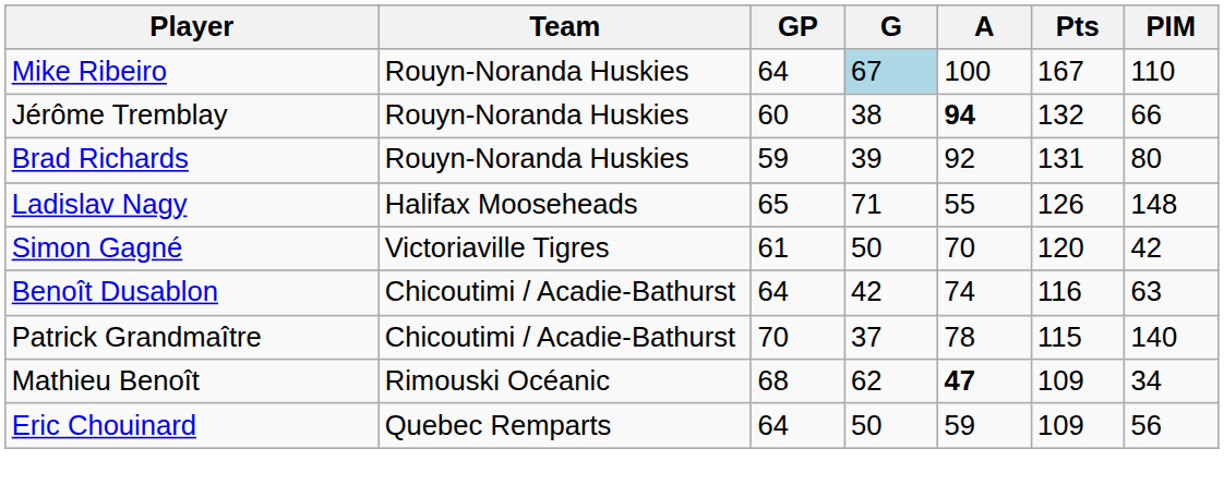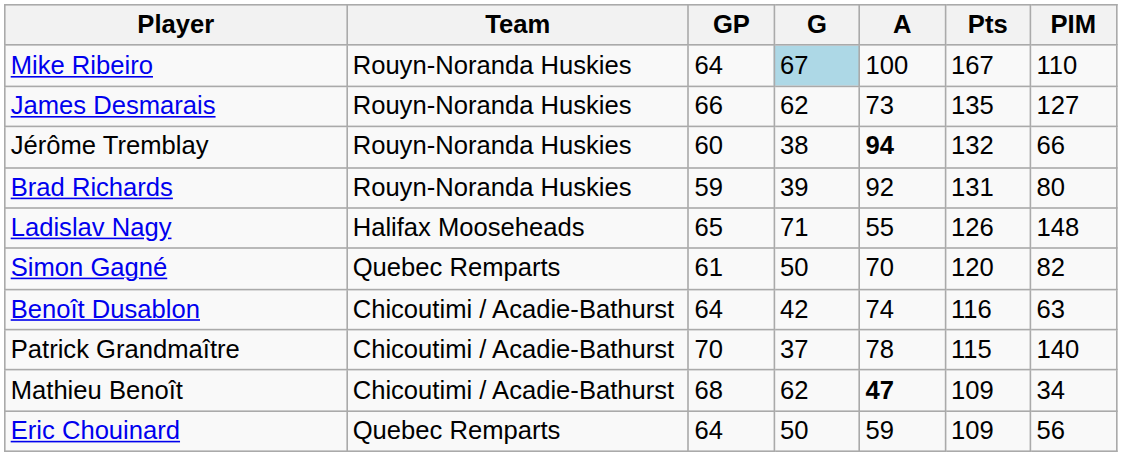+ row: James Desmarais | Rouyn-Noranda Huskies | 66 | 62 | 73 | 135 | 127
Simon Gagné | Team: Victoriaville Tigres -> Quebec Remparts
Simon Gagné | PIM: 42 -> 82
Mathieu Benoît | Team: Rimouski Océanic -> Chicoutimi / Acadie-Bathurst
